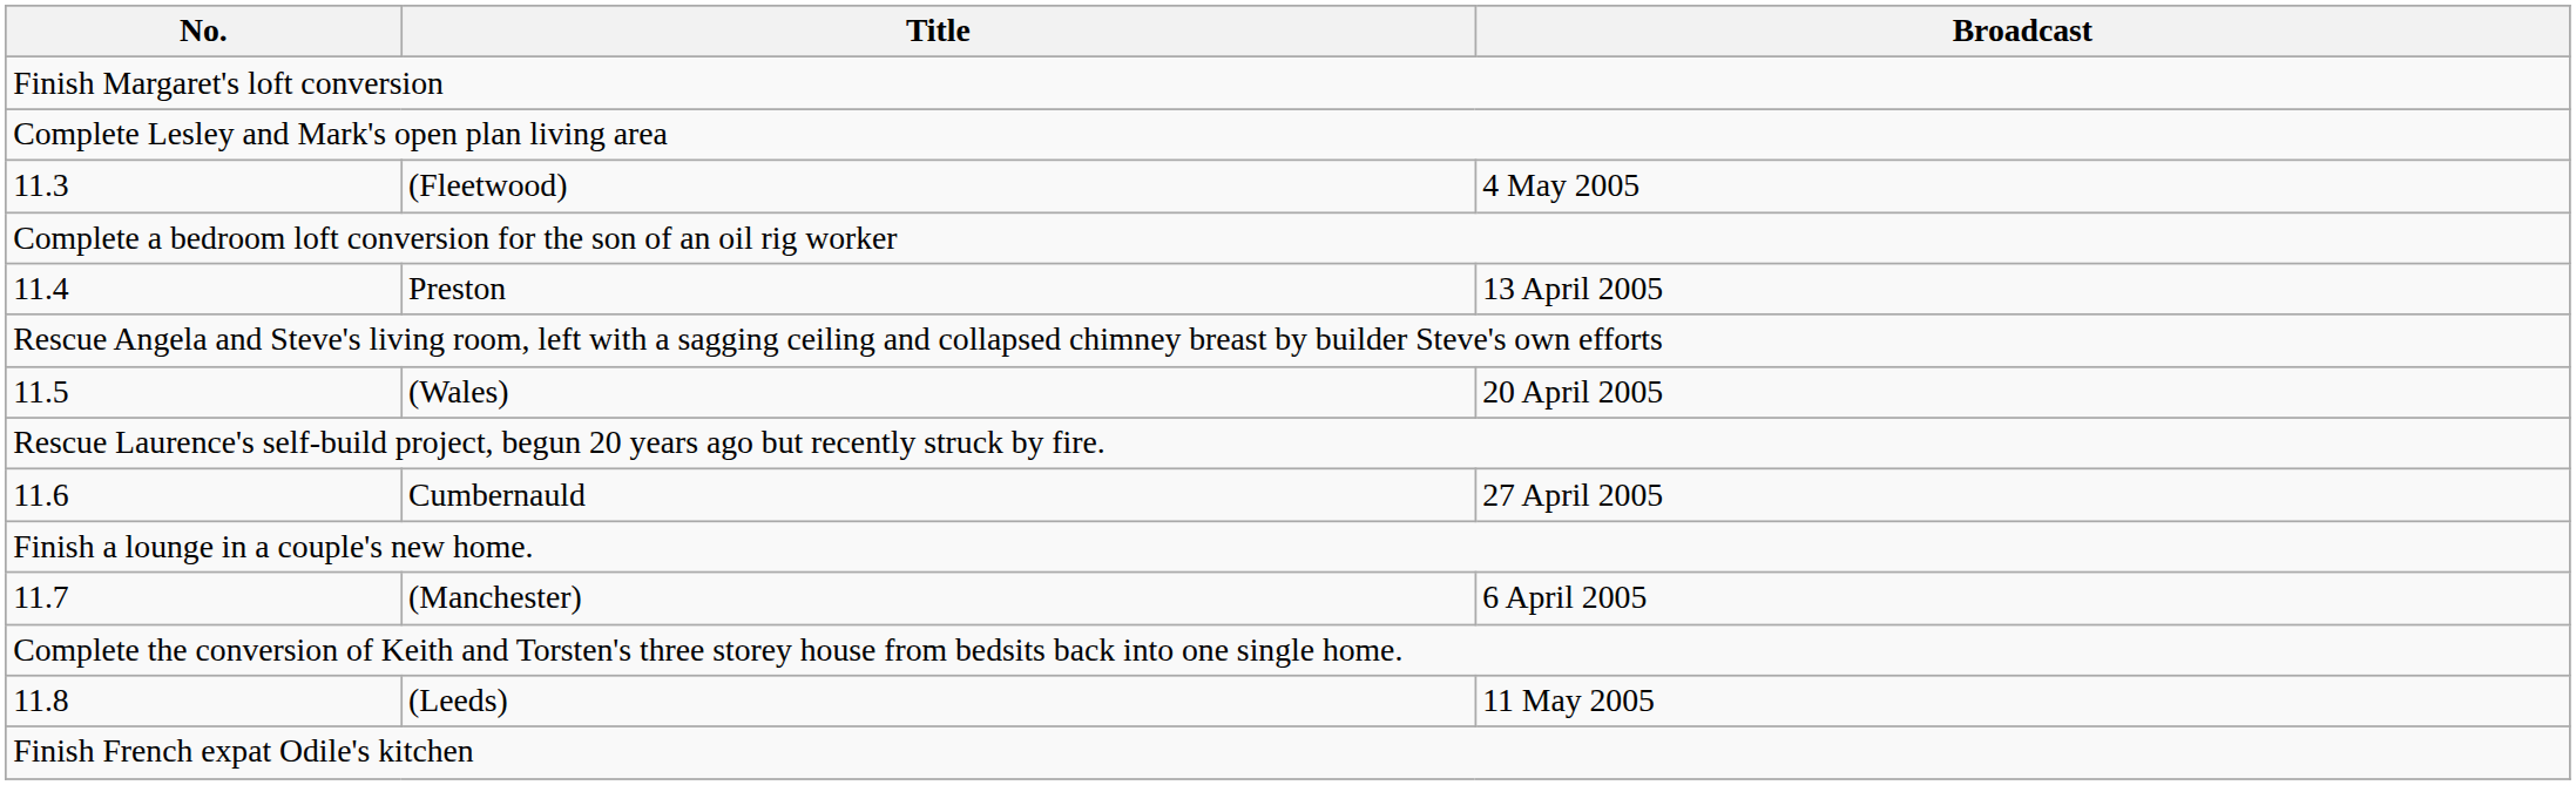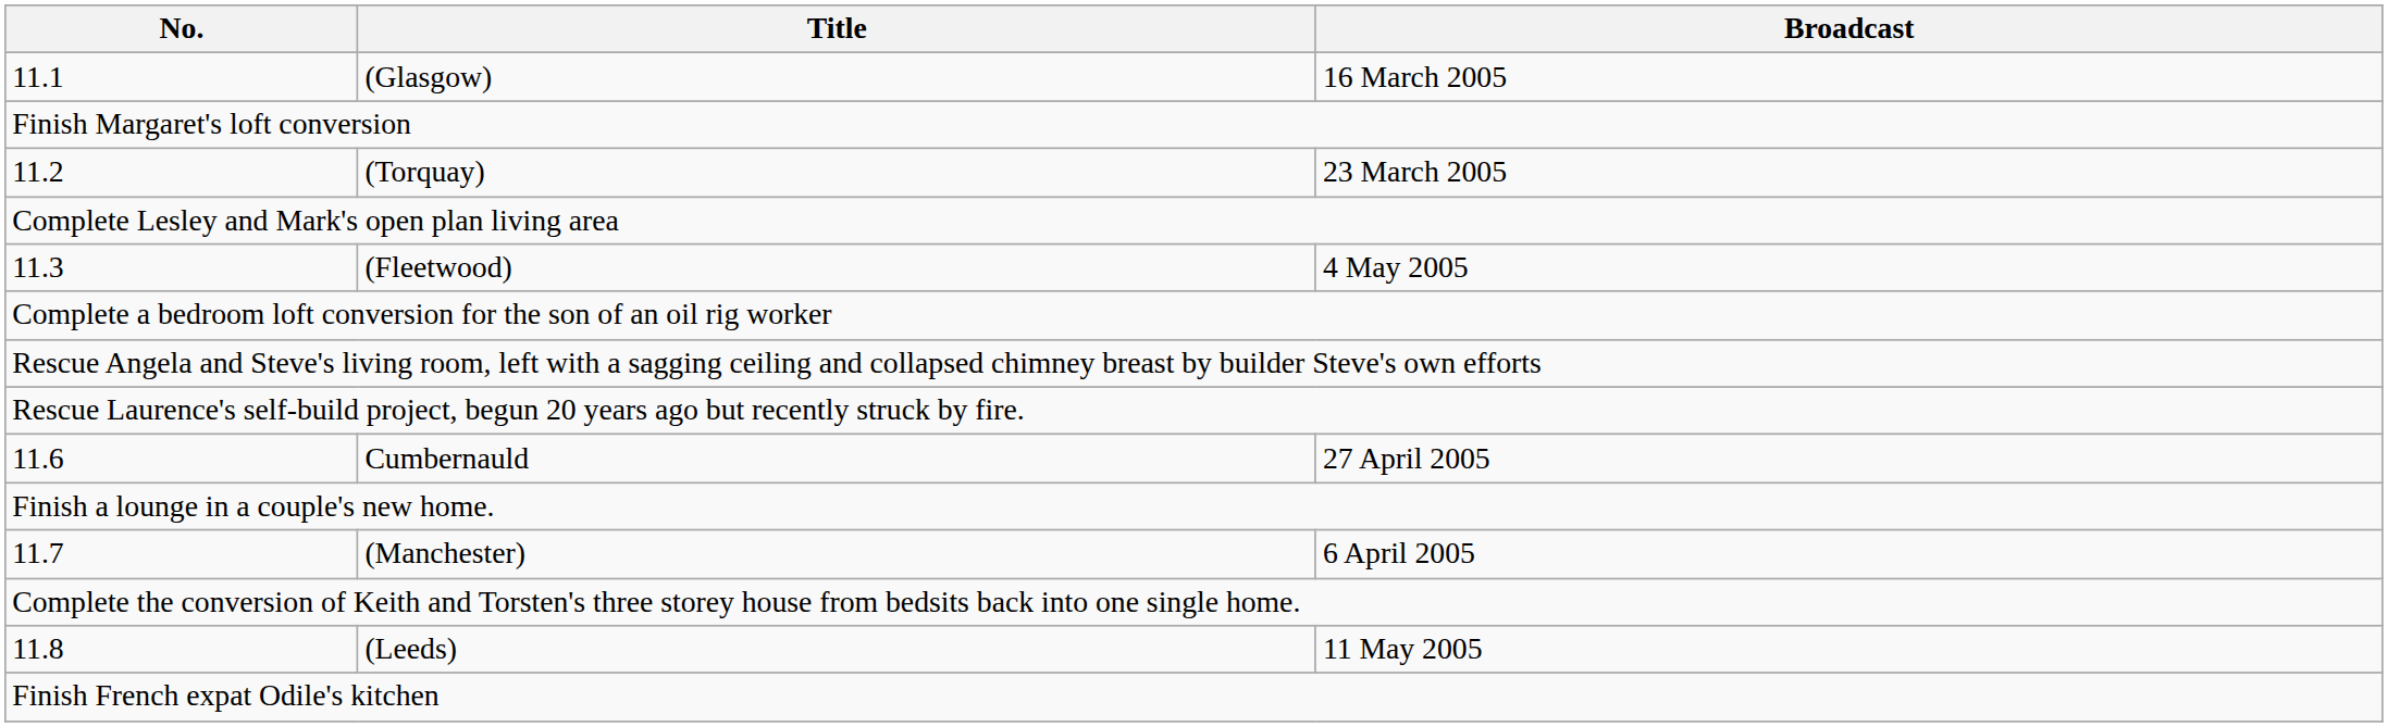+ row: 11.1 | (Glasgow) | 16 March 2005
+ row: 11.2 | (Torquay) | 23 March 2005
- row: 11.4 | Preston | 13 April 2005
- row: 11.5 | (Wales) | 20 April 2005
